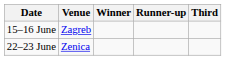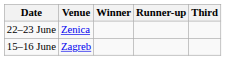rows swapped: 15–16 June <-> 22–23 June
